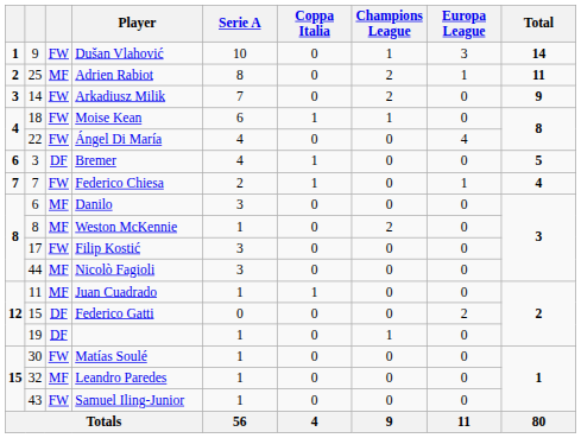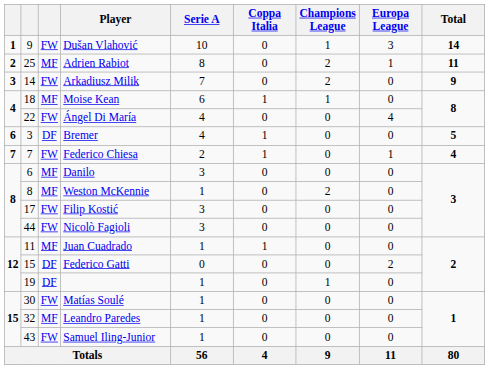Moise Kean | column 3: FW -> MF
Nicolò Fagioli | column 3: MF -> FW
